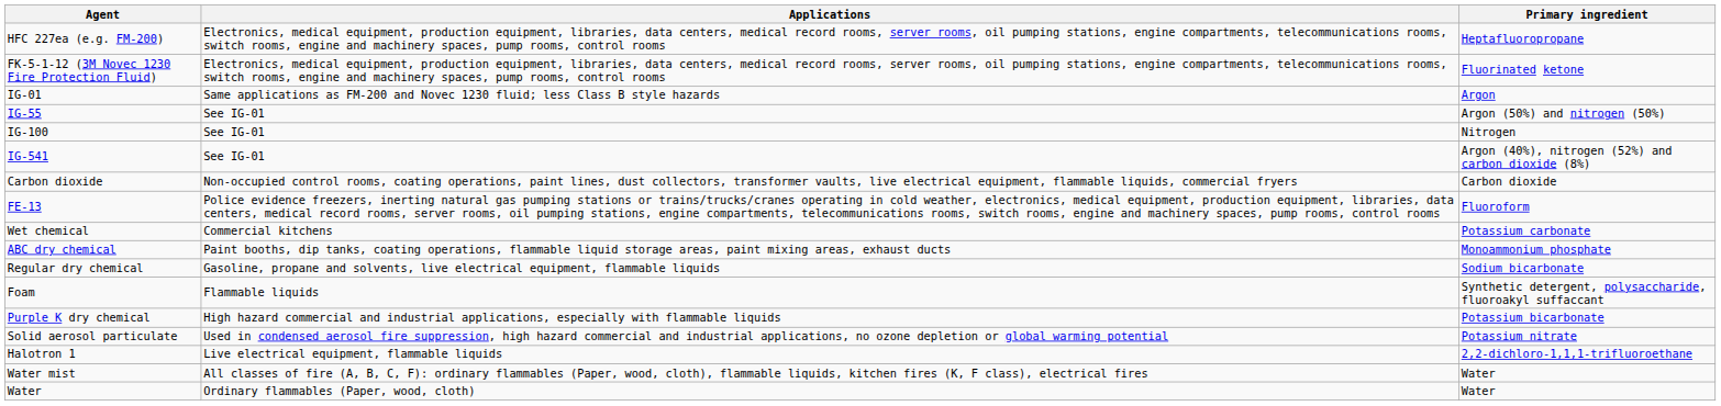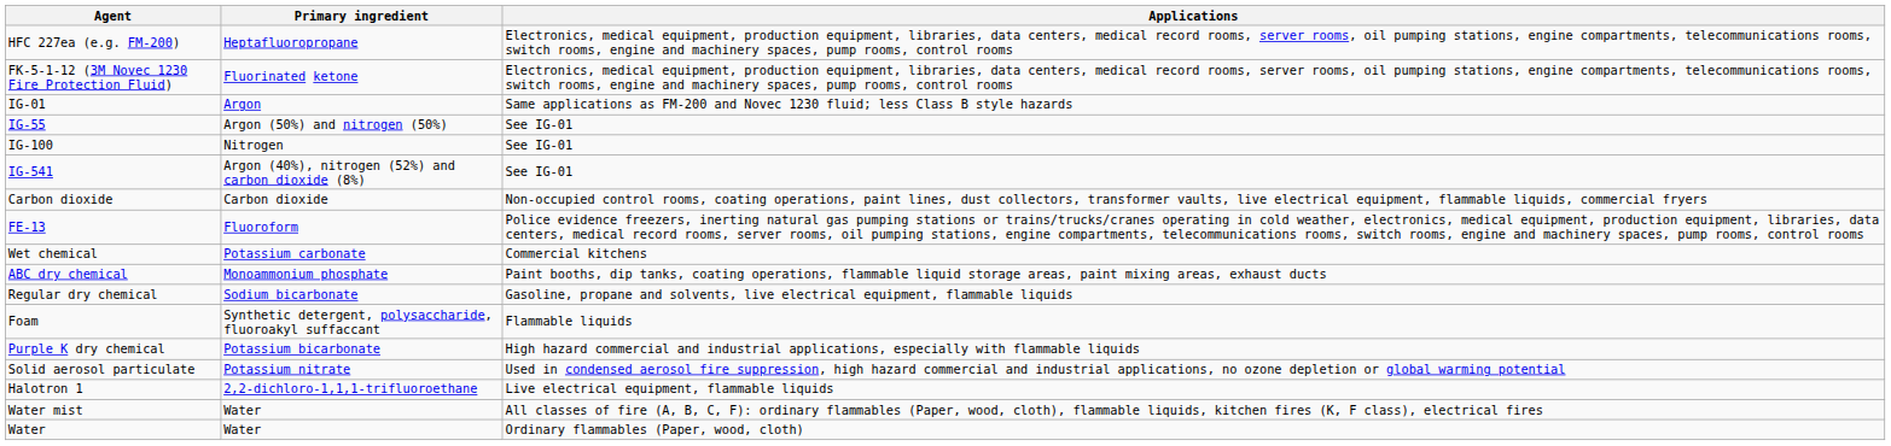columns swapped: Primary ingredient <-> Applications
